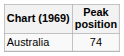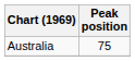Australia | Peak position: 74 -> 75
